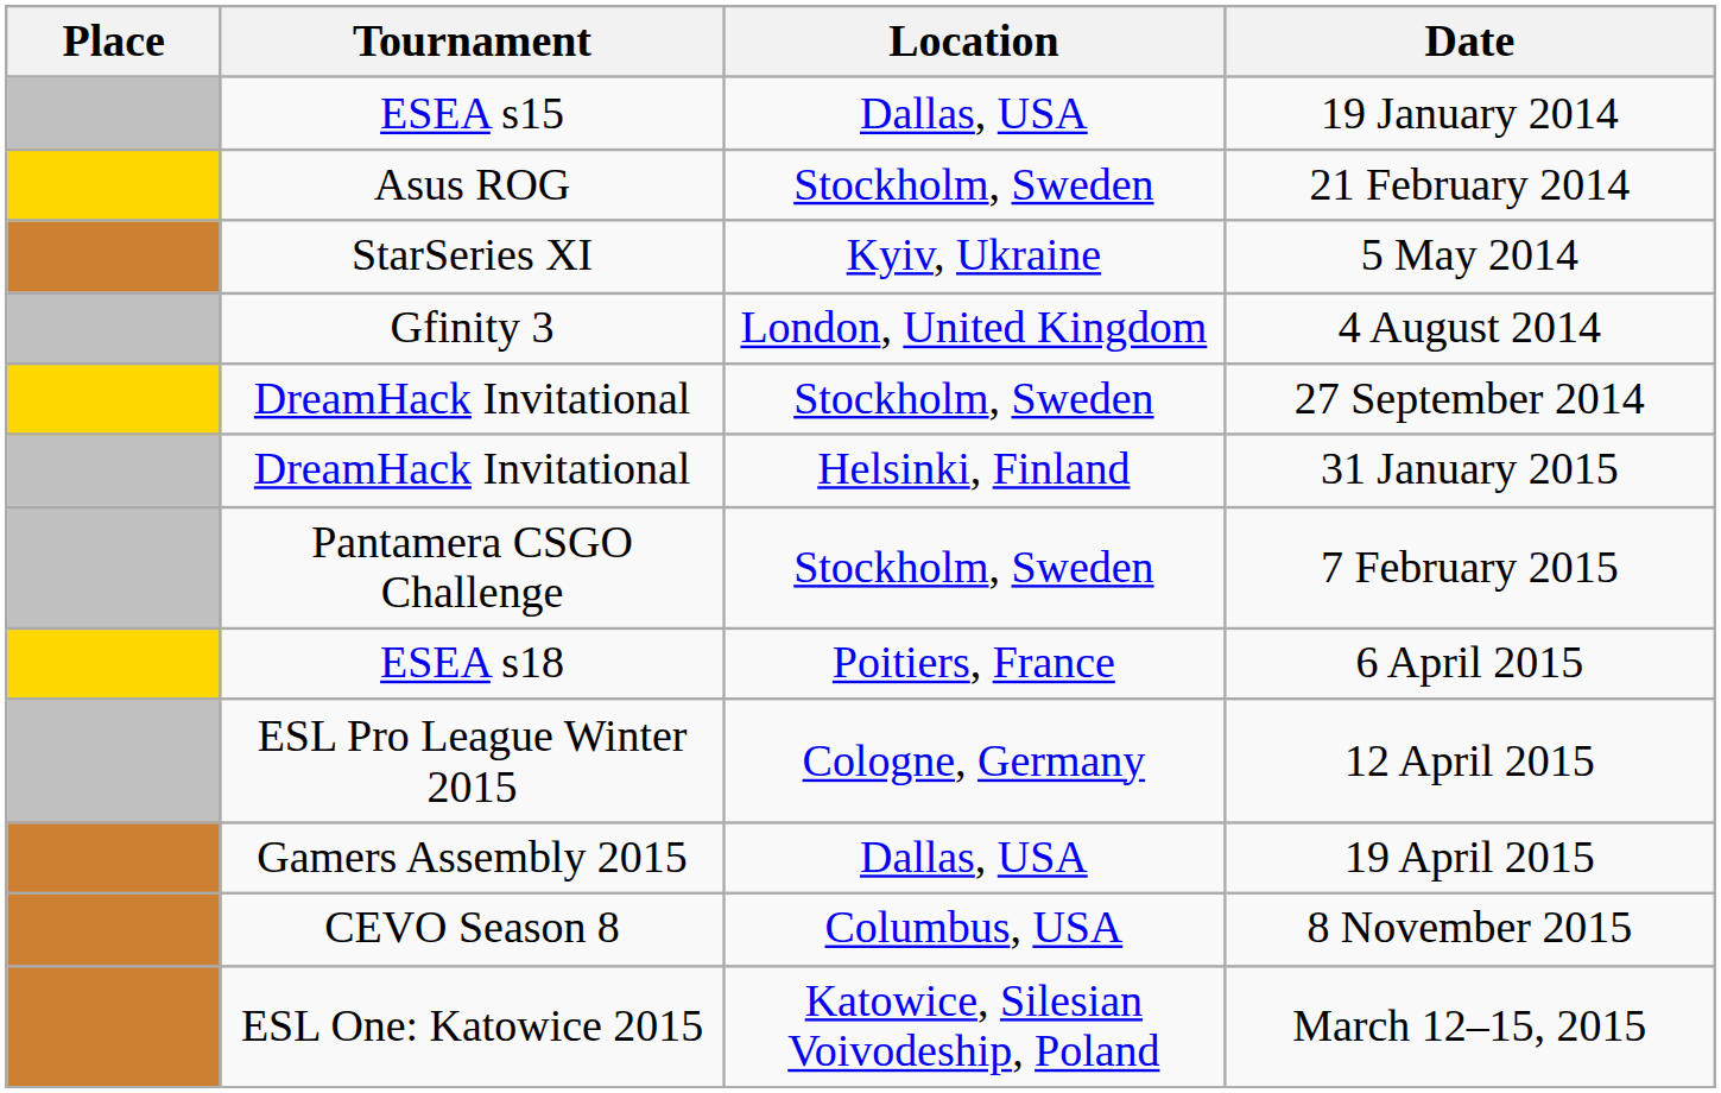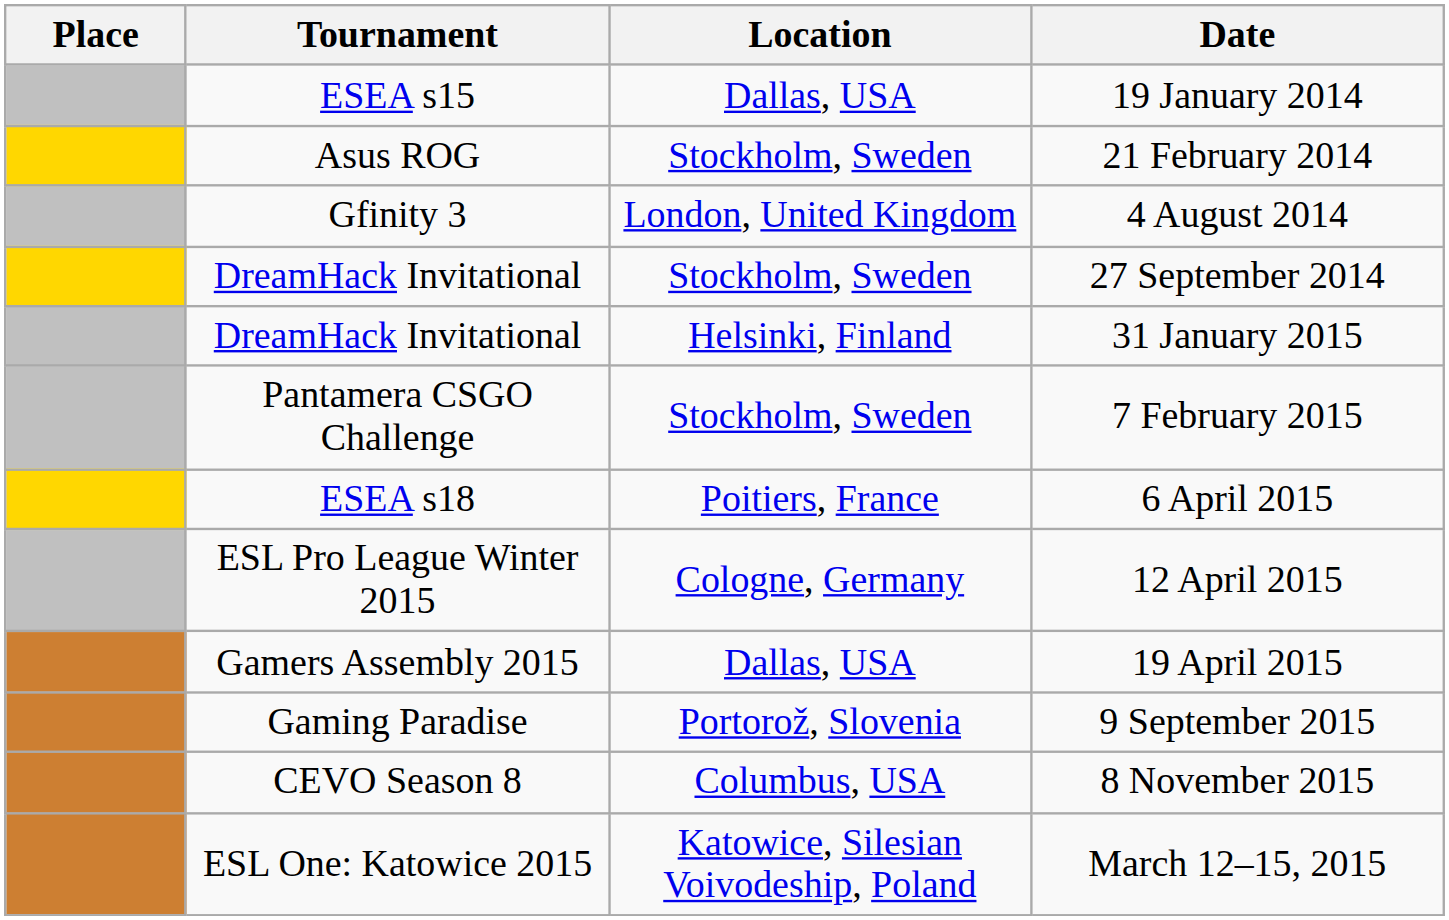- row: StarSeries XI | Kyiv, Ukraine | 5 May 2014
+ row: Gaming Paradise | Portorož, Slovenia | 9 September 2015
